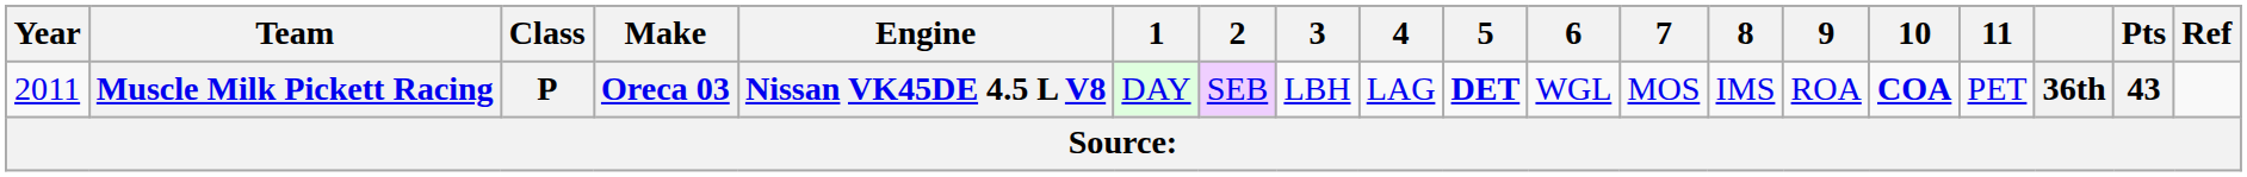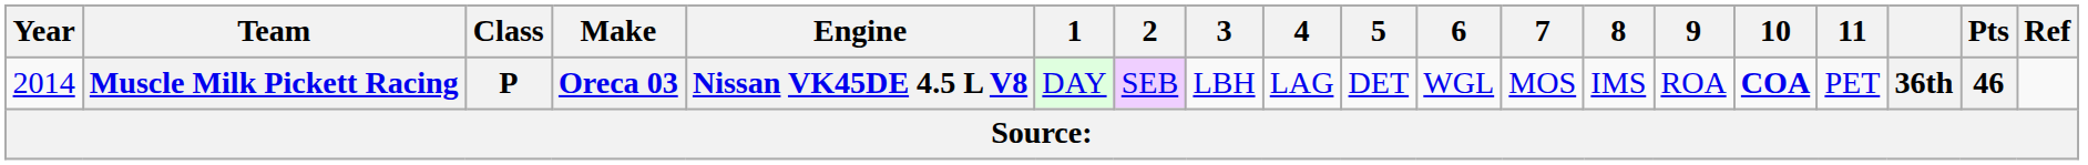Muscle Milk Pickett Racing | Year: 2011 -> 2014
Muscle Milk Pickett Racing | 5: bold -> normal
Muscle Milk Pickett Racing | Pts: 43 -> 46
